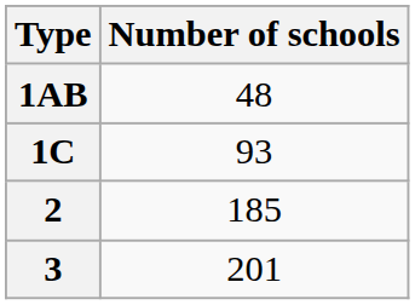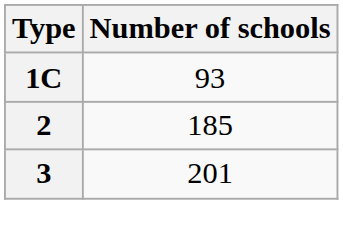- row: 1AB | 48
